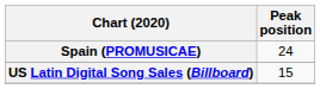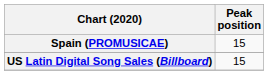Spain (PROMUSICAE) | Peak position: 24 -> 15
